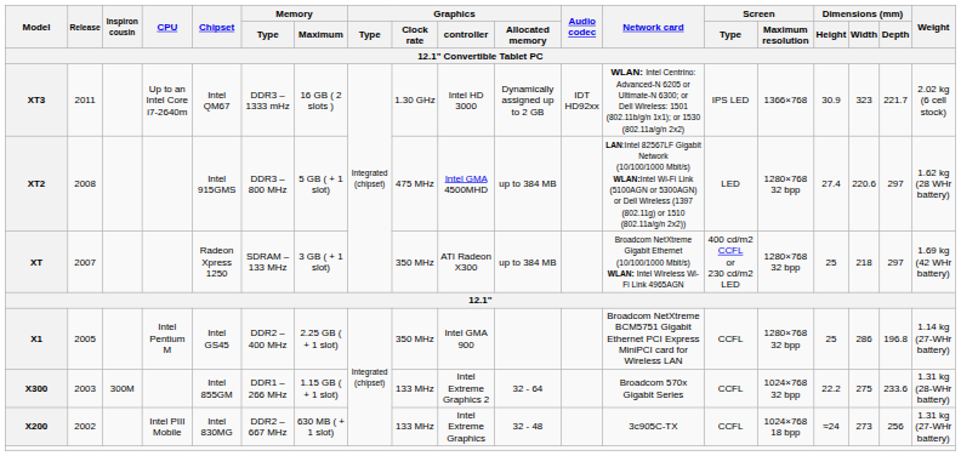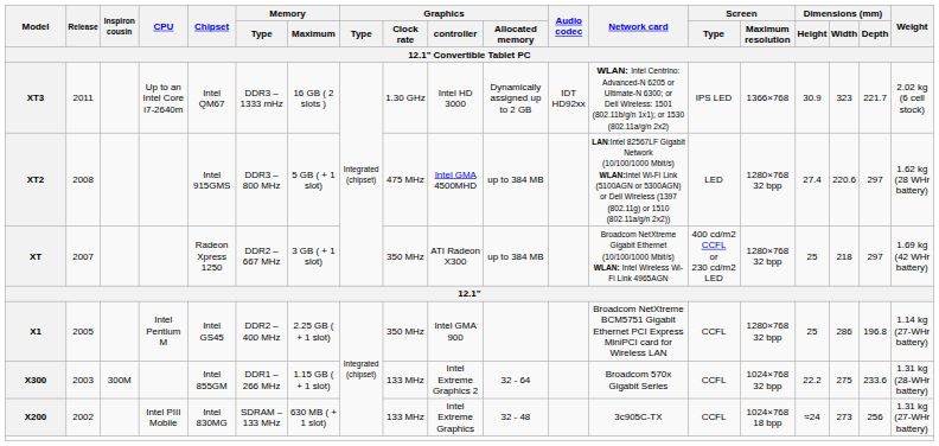XT | Memory / Type: SDRAM – 133 MHz -> DDR2 –667 MHz
X200 | Memory / Type: DDR2 –667 MHz -> SDRAM – 133 MHz
